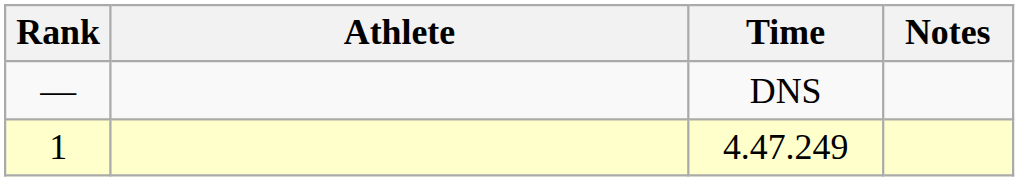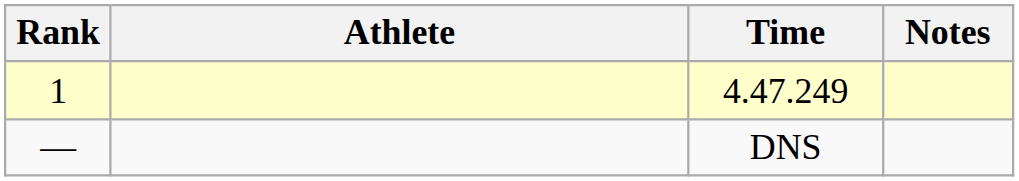rows swapped: 4.47.249 <-> DNS
